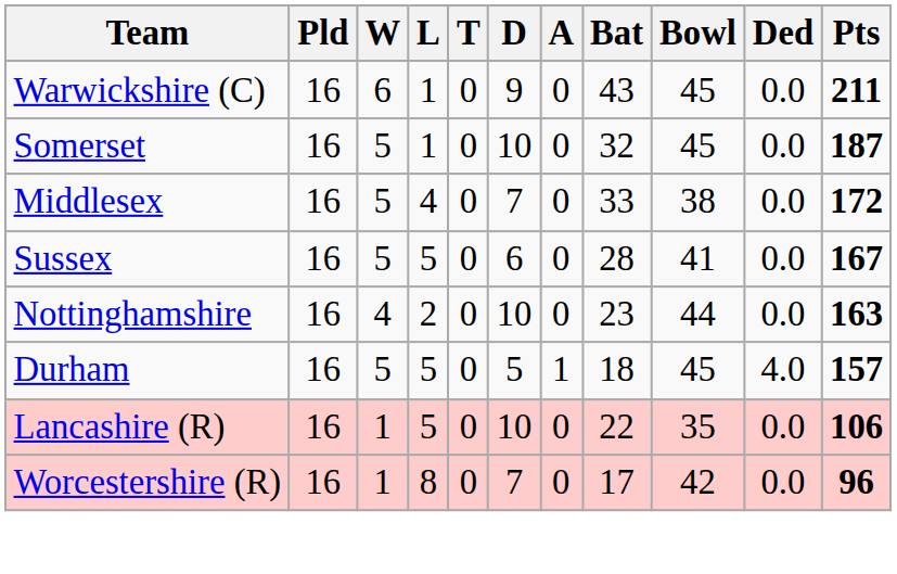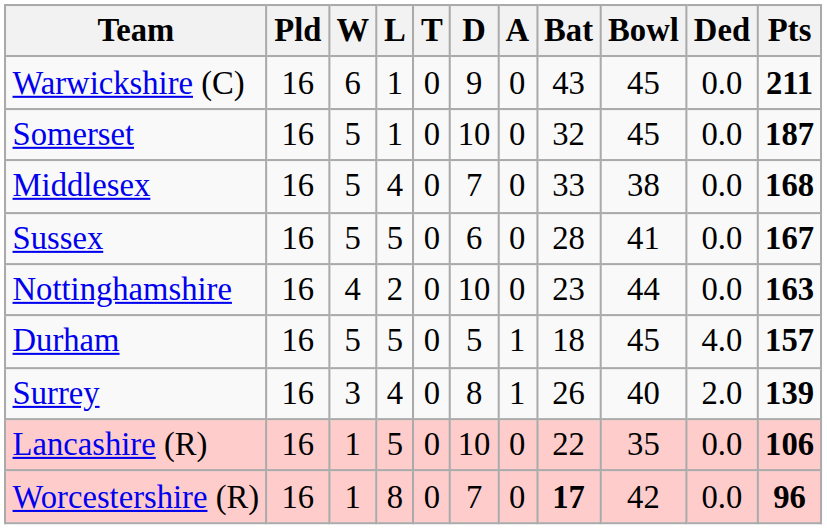Middlesex | Pts: 172 -> 168
+ row: Surrey | 16 | 3 | 4 | 0 | 8 | 1 | 26 | 40 | 2.0 | 139
Worcestershire (R) | Bat: normal -> bold
